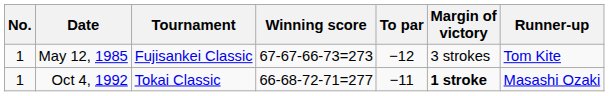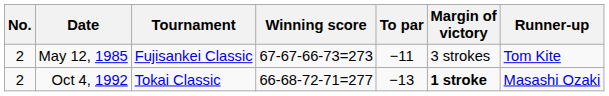May 12, 1985 | No.: 1 -> 2
May 12, 1985 | To par: −12 -> −11
Oct 4, 1992 | No.: 1 -> 2
Oct 4, 1992 | To par: −11 -> −13
